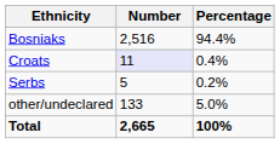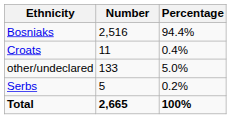Croats | Number: lavender background -> no background
rows swapped: Serbs <-> other/undeclared
